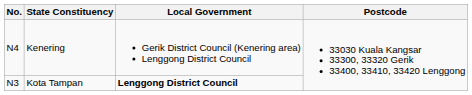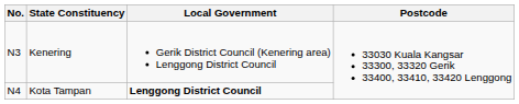Kenering | No.: N4 -> N3
Kota Tampan | No.: N3 -> N4
